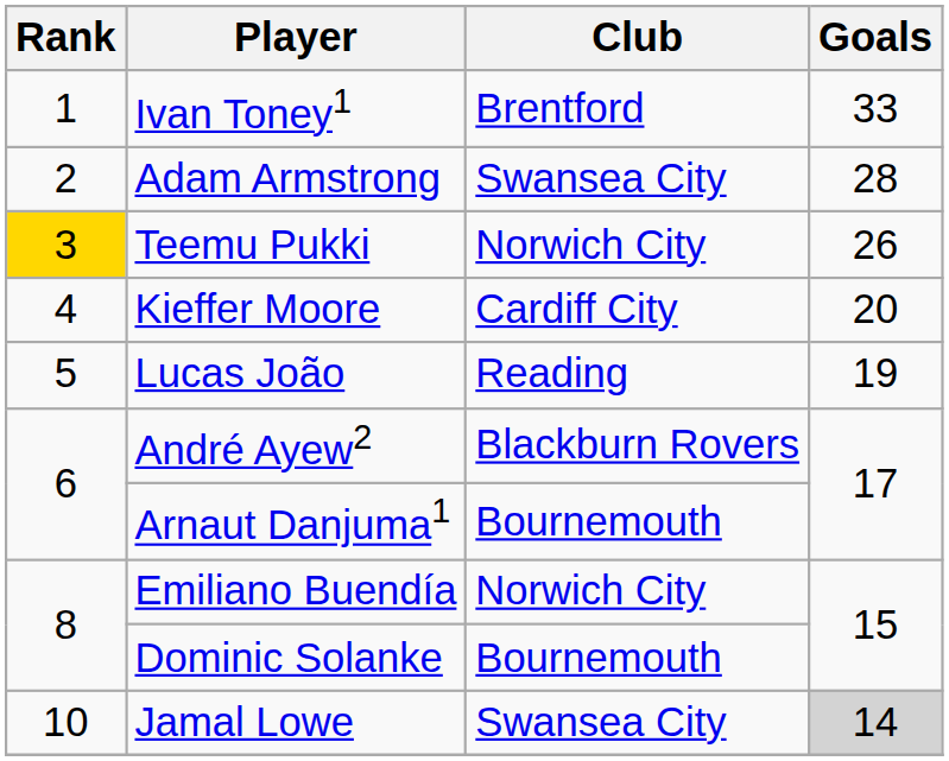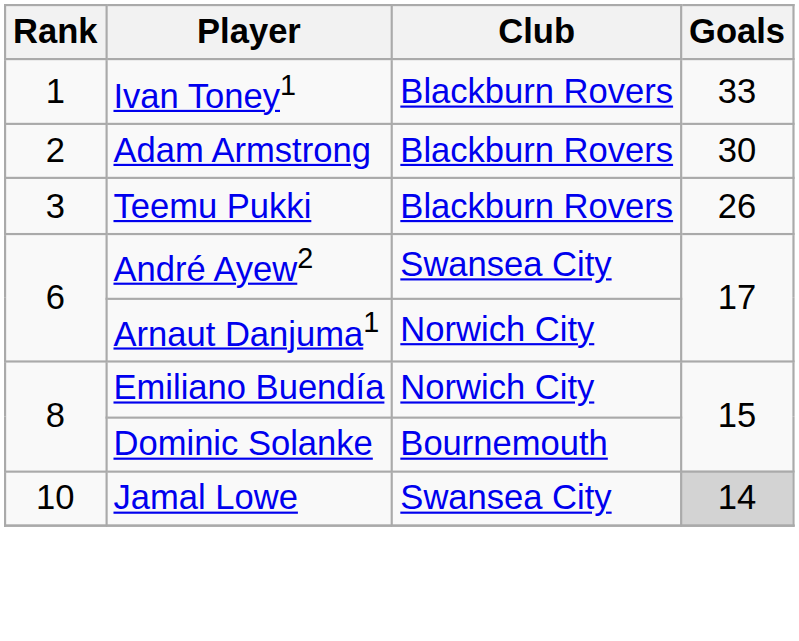Ivan Toney1 | Club: Brentford -> Blackburn Rovers
Adam Armstrong | Club: Swansea City -> Blackburn Rovers
Adam Armstrong | Goals: 28 -> 30
Teemu Pukki | Rank: gold background -> no background
Teemu Pukki | Club: Norwich City -> Blackburn Rovers
- row: 4 | Kieffer Moore | Cardiff City | 20
- row: 5 | Lucas João | Reading | 19
André Ayew2 | Club: Blackburn Rovers -> Swansea City
Arnaut Danjuma1 | Club: Bournemouth -> Norwich City
